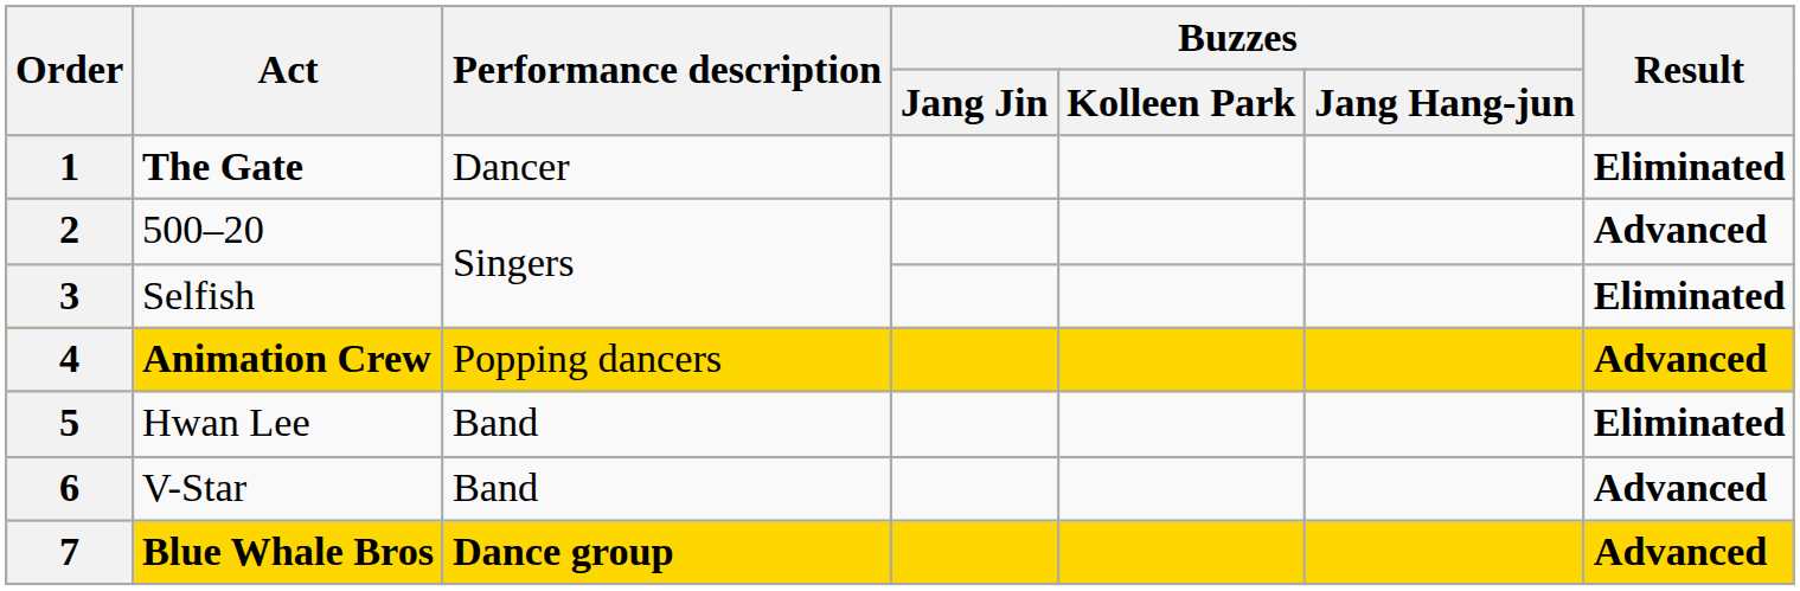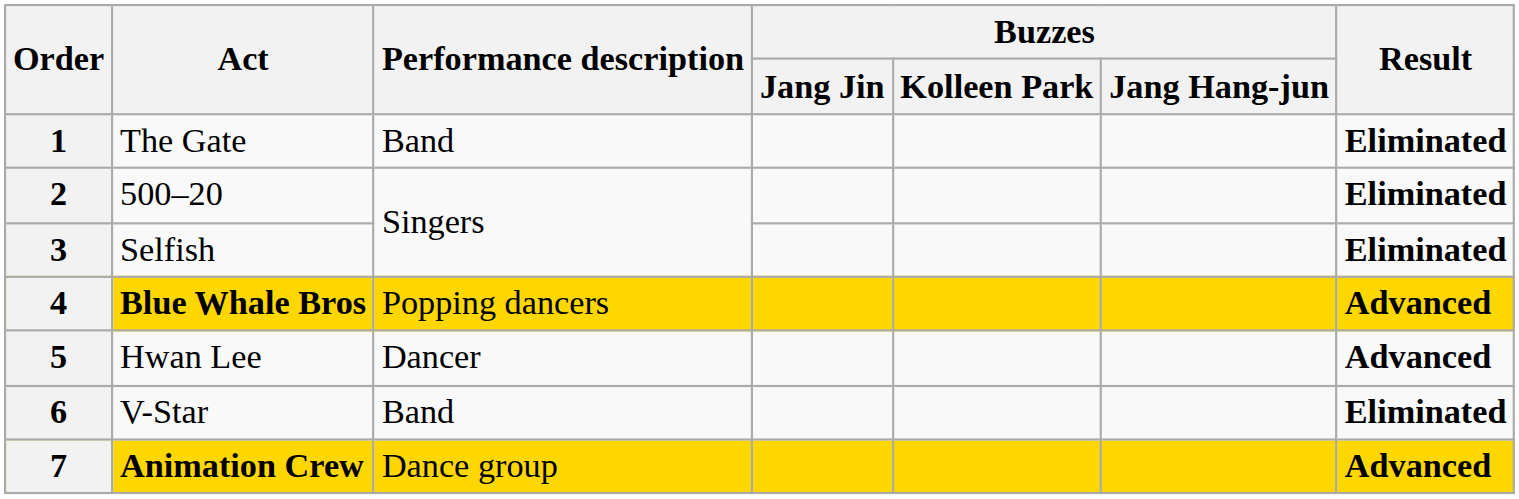1 | Act: bold -> normal
1 | Performance description: Dancer -> Band
2 | column 7: Advanced -> Eliminated
4 | Act: Animation Crew -> Blue Whale Bros
5 | Performance description: Band -> Dancer
5 | column 7: Eliminated -> Advanced
6 | column 7: Advanced -> Eliminated
7 | Act: Blue Whale Bros -> Animation Crew
7 | Performance description: bold -> normal
